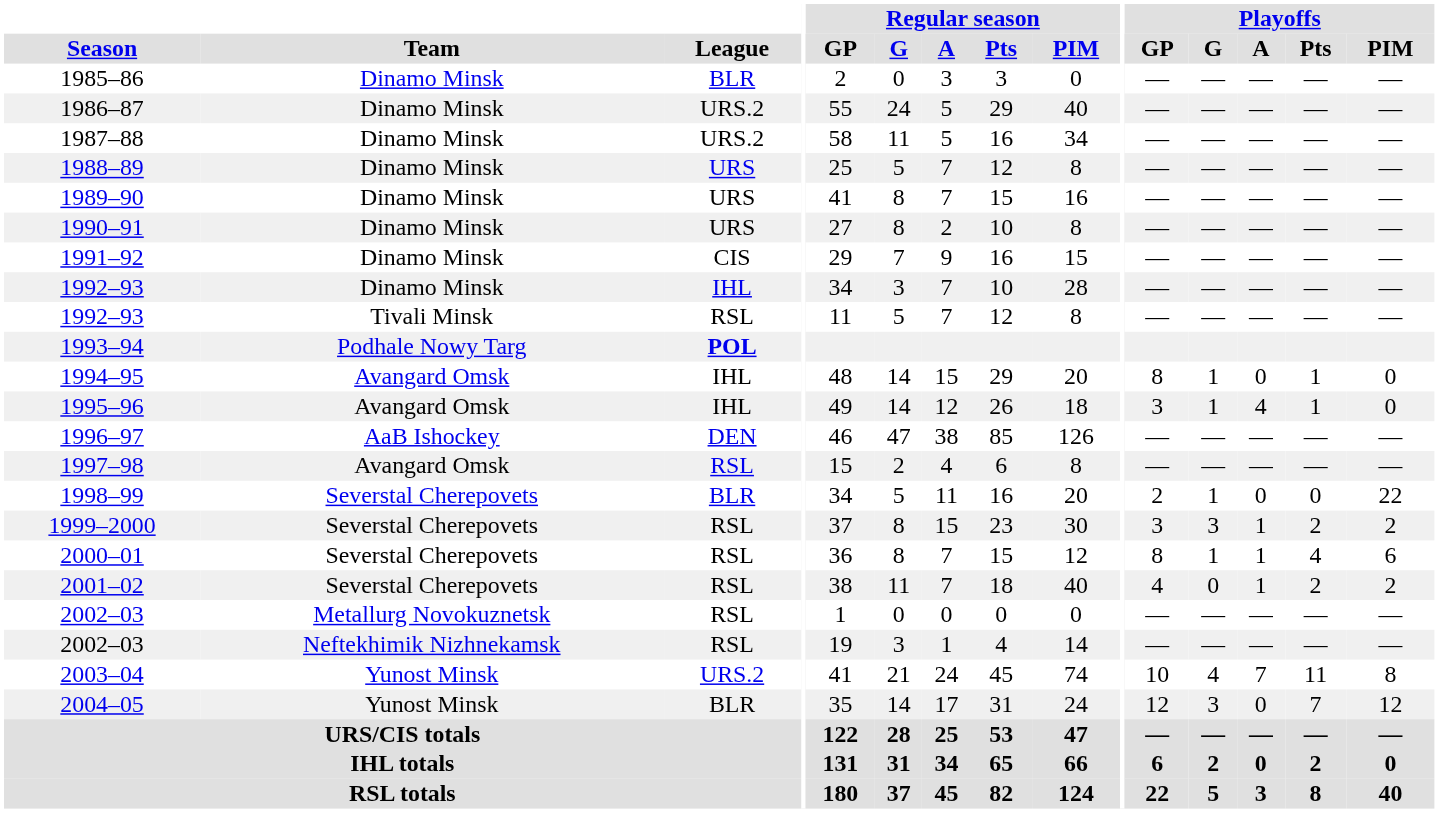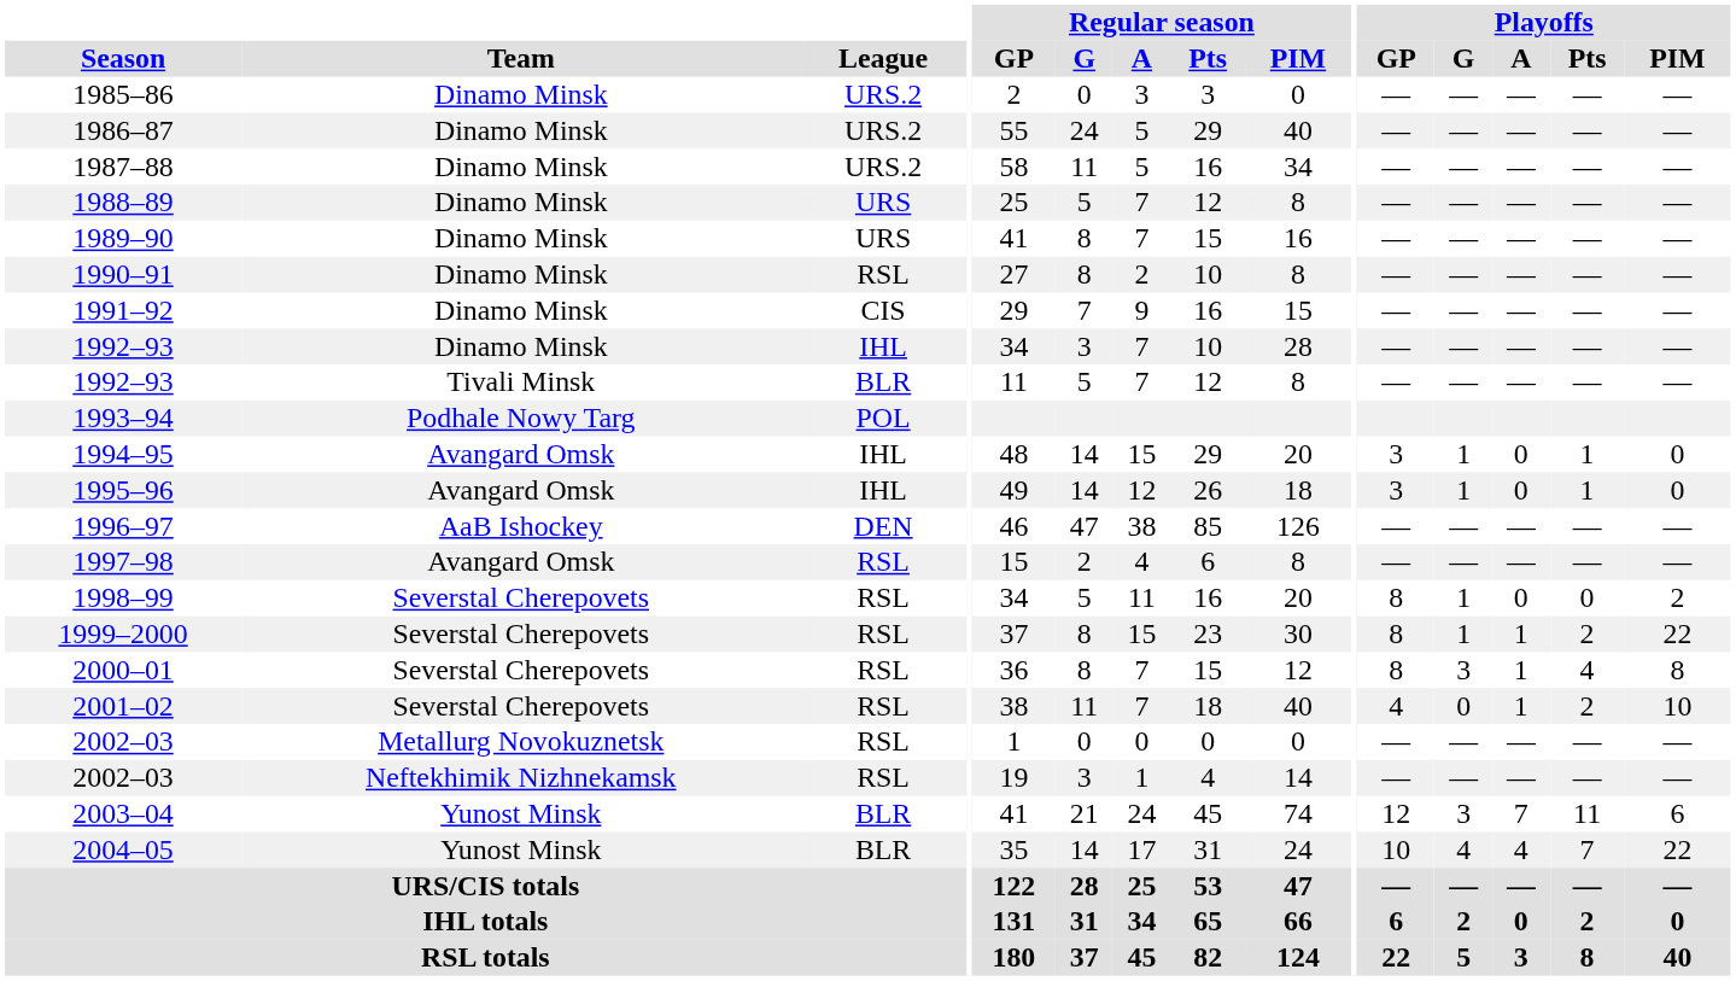1985–86 | League: BLR -> URS.2
1990–91 | League: URS -> RSL
1992–93 / Tivali Minsk | League: RSL -> BLR
1993–94 | League: bold -> normal
1994–95 | Playoffs / GP: 8 -> 3
1995–96 | Playoffs / A: 4 -> 0
1998–99 | League: BLR -> RSL
1998–99 | Playoffs / GP: 2 -> 8
1998–99 | Playoffs / PIM: 22 -> 2
1999–2000 | Playoffs / GP: 3 -> 8
1999–2000 | Playoffs / G: 3 -> 1
1999–2000 | Playoffs / PIM: 2 -> 22
2000–01 | Playoffs / G: 1 -> 3
2000–01 | Playoffs / PIM: 6 -> 8
2001–02 | Playoffs / PIM: 2 -> 10
2003–04 | League: URS.2 -> BLR
2003–04 | Playoffs / GP: 10 -> 12
2003–04 | Playoffs / G: 4 -> 3
2003–04 | Playoffs / PIM: 8 -> 6
2004–05 | Playoffs / GP: 12 -> 10
2004–05 | Playoffs / G: 3 -> 4
2004–05 | Playoffs / A: 0 -> 4
2004–05 | Playoffs / PIM: 12 -> 22
